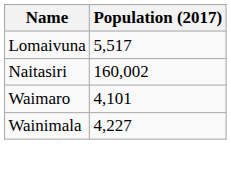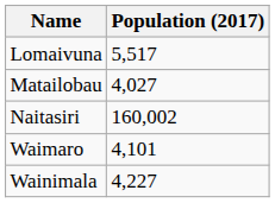+ row: Matailobau | 4,027
